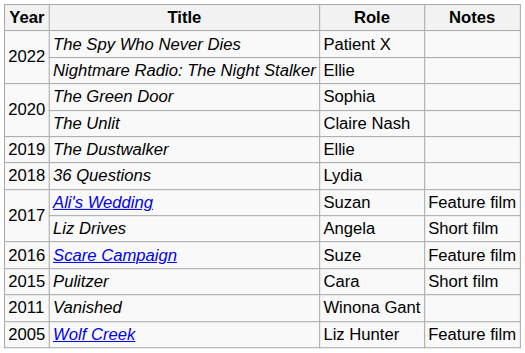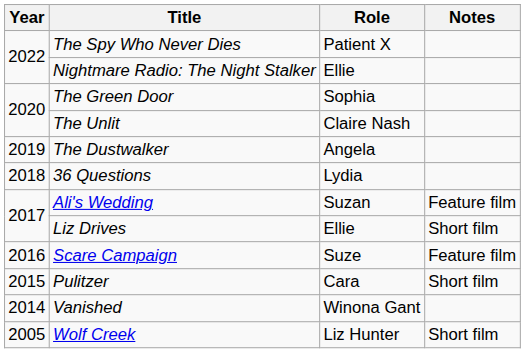The Dustwalker | Role: Ellie -> Angela
Liz Drives | Role: Angela -> Ellie
Vanished | Year: 2011 -> 2014
Wolf Creek | Notes: Feature film -> Short film
